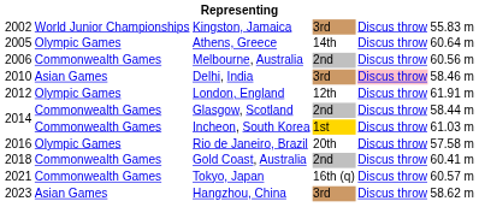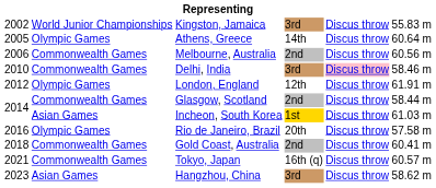Delhi, India | column 2: Asian Games -> Commonwealth Games
Incheon, South Korea | column 2: Commonwealth Games -> Asian Games
